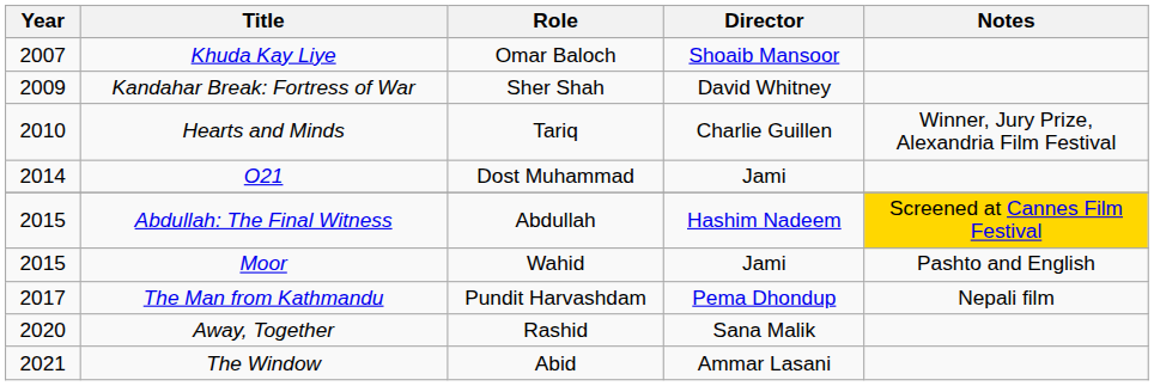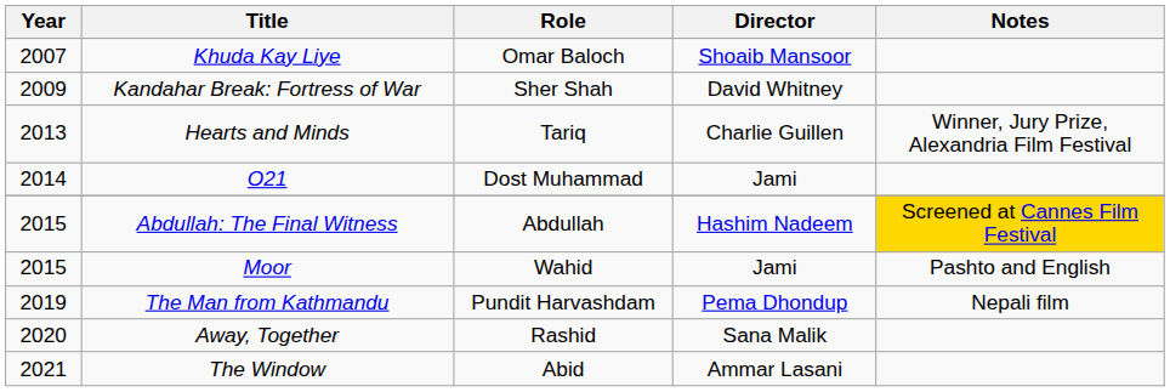Hearts and Minds | Year: 2010 -> 2013
The Man from Kathmandu | Year: 2017 -> 2019
